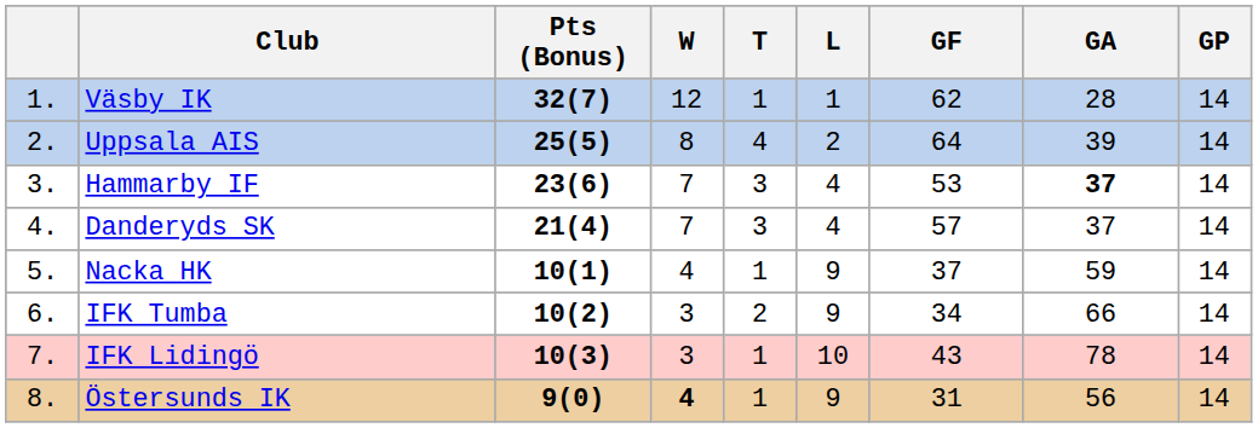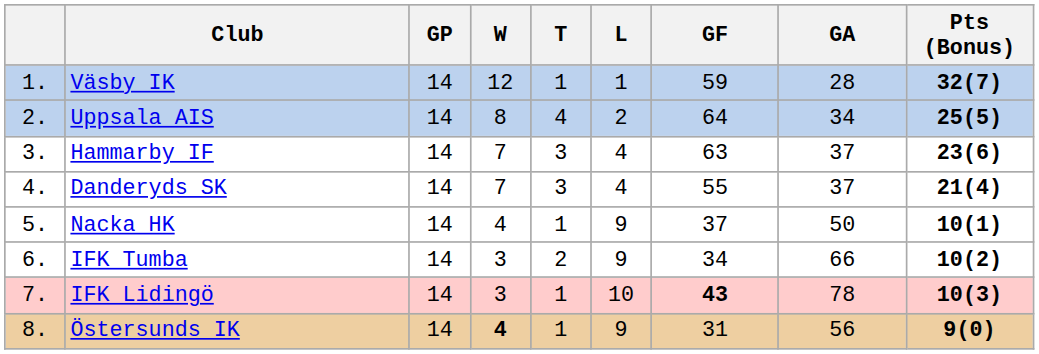columns swapped: GP <-> Pts (Bonus)
Väsby IK | GF: 62 -> 59
Uppsala AIS | GA: 39 -> 34
Hammarby IF | GF: 53 -> 63
Hammarby IF | GA: bold -> normal
Danderyds SK | GF: 57 -> 55
Nacka HK | GA: 59 -> 50
IFK Lidingö | GF: normal -> bold
